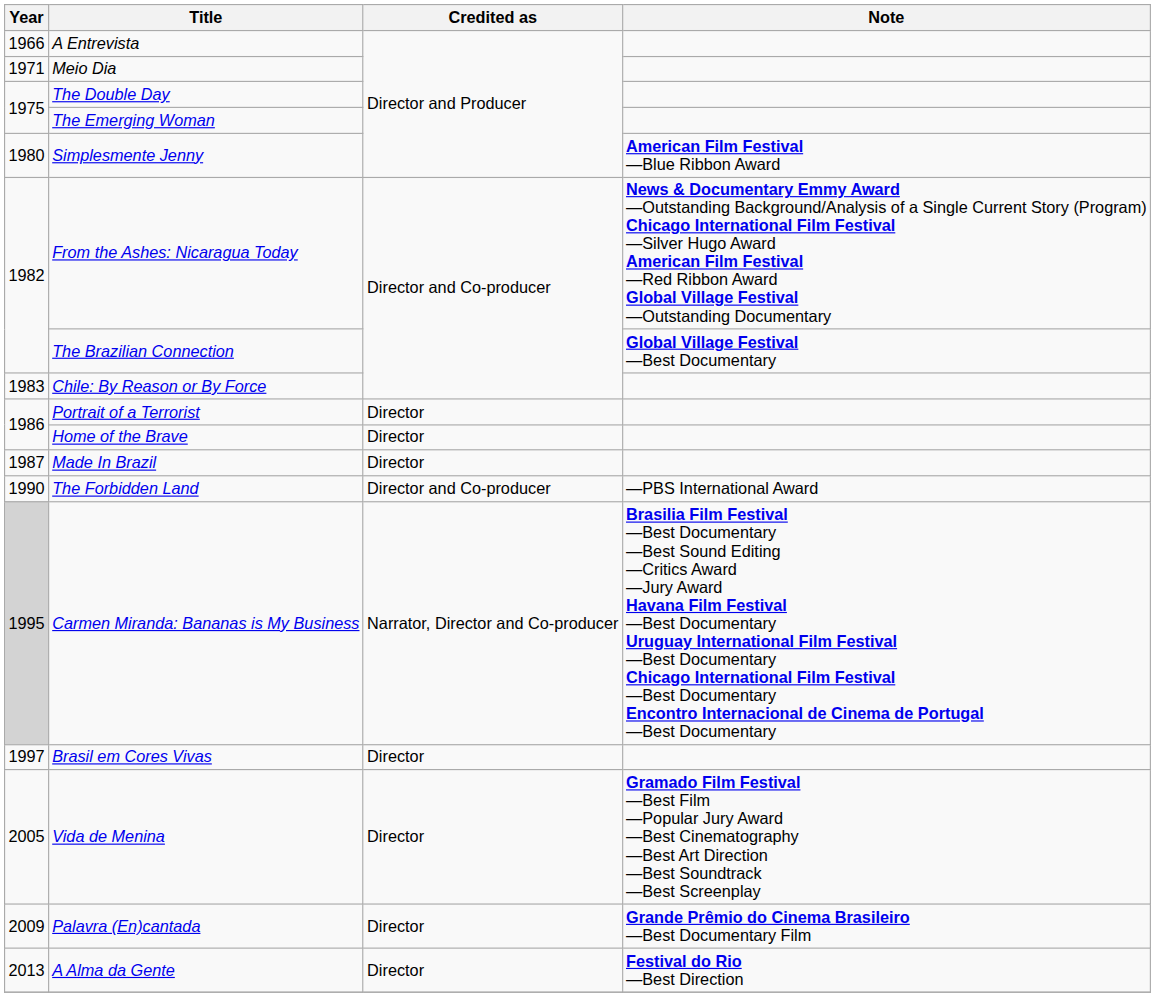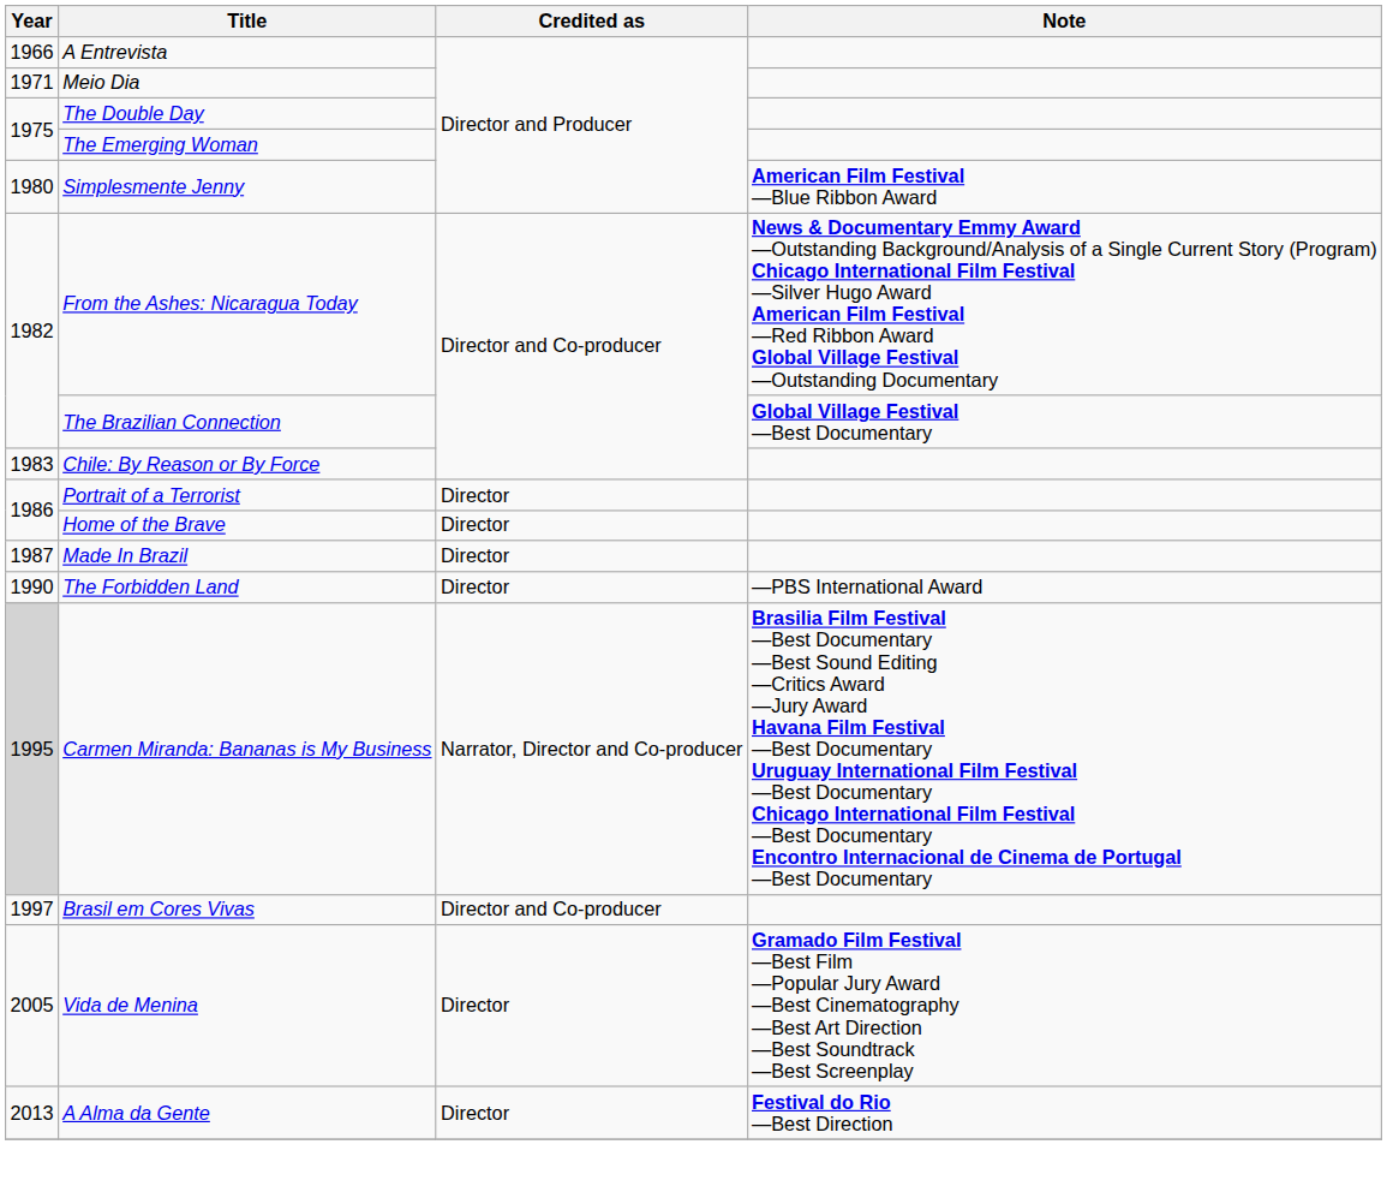The Forbidden Land | Credited as: Director and Co-producer -> Director
Brasil em Cores Vivas | Credited as: Director -> Director and Co-producer
- row: 2009 | Palavra (En)cantada | Director | Grande Prêmio do Cinema Brasileiro —Best Documentary Film
